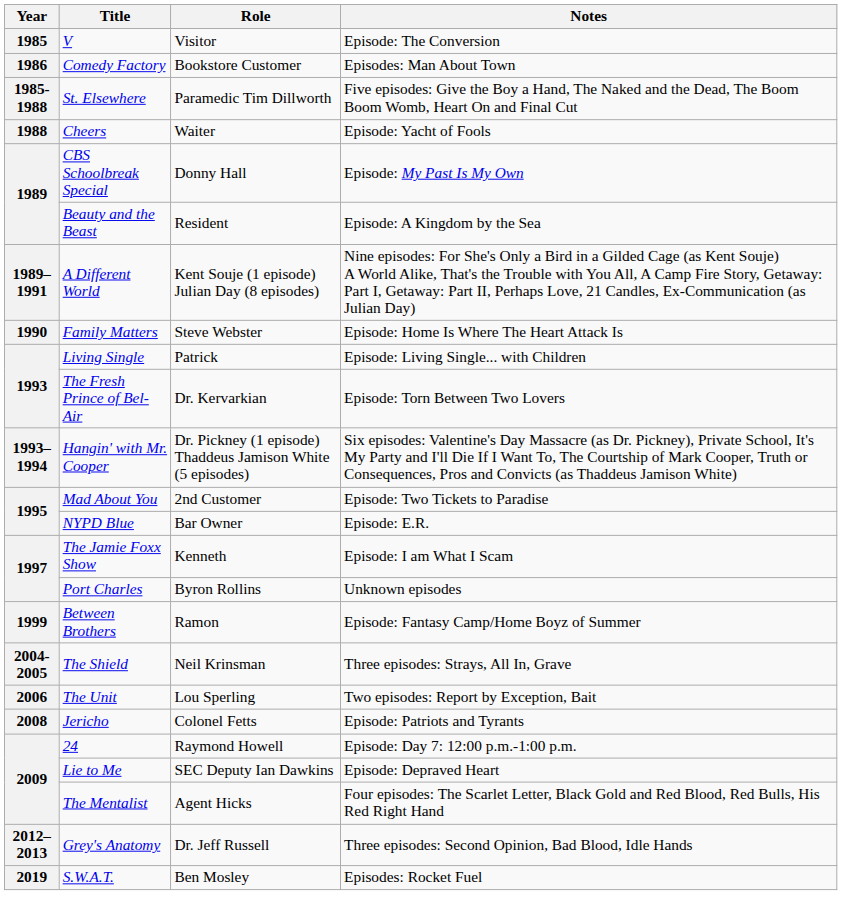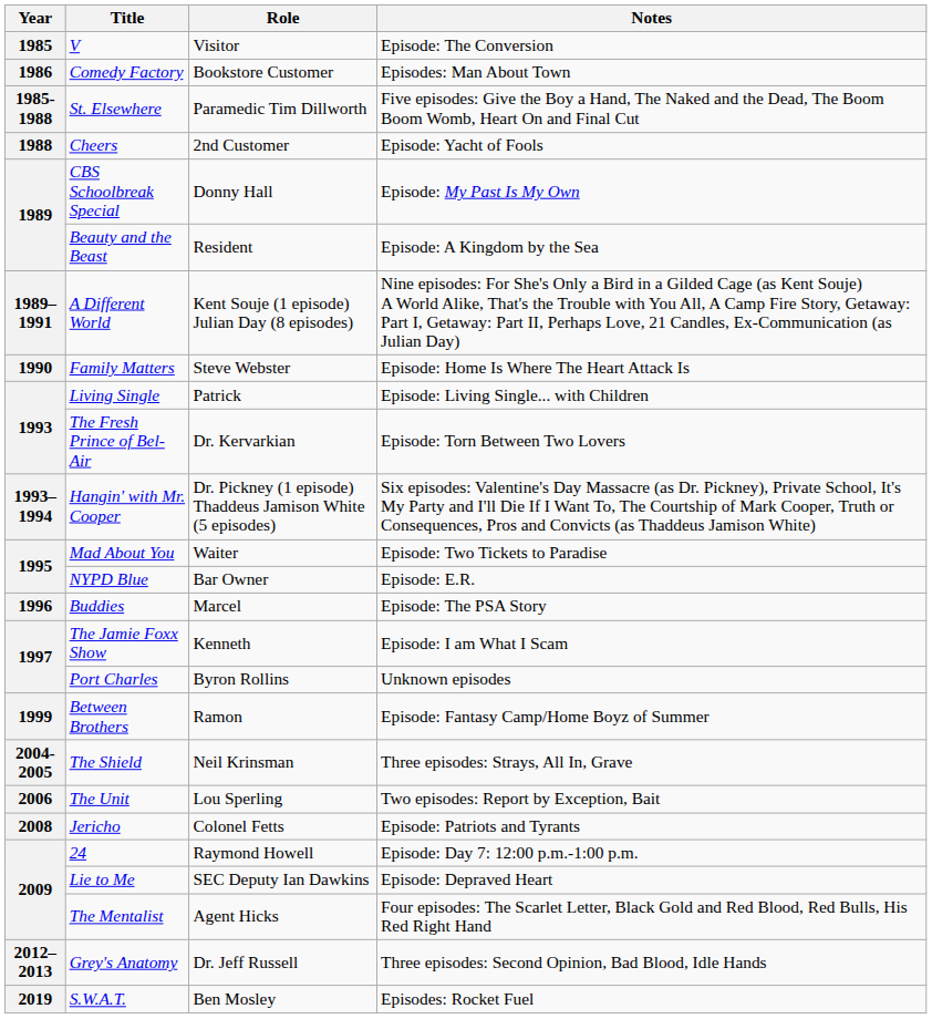Cheers | Role: Waiter -> 2nd Customer
Mad About You | Role: 2nd Customer -> Waiter
+ row: 1996 | Buddies | Marcel | Episode: The PSA Story
